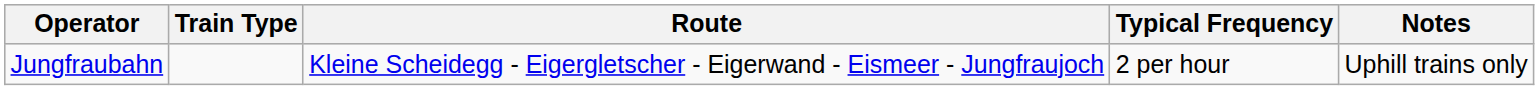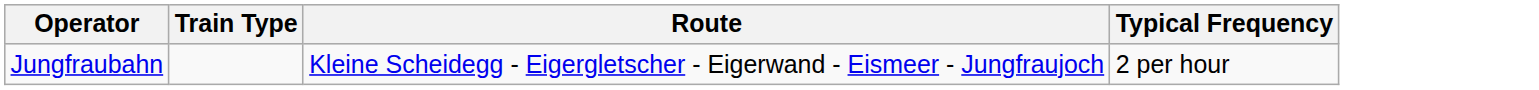- column: Notes | Uphill trains only
